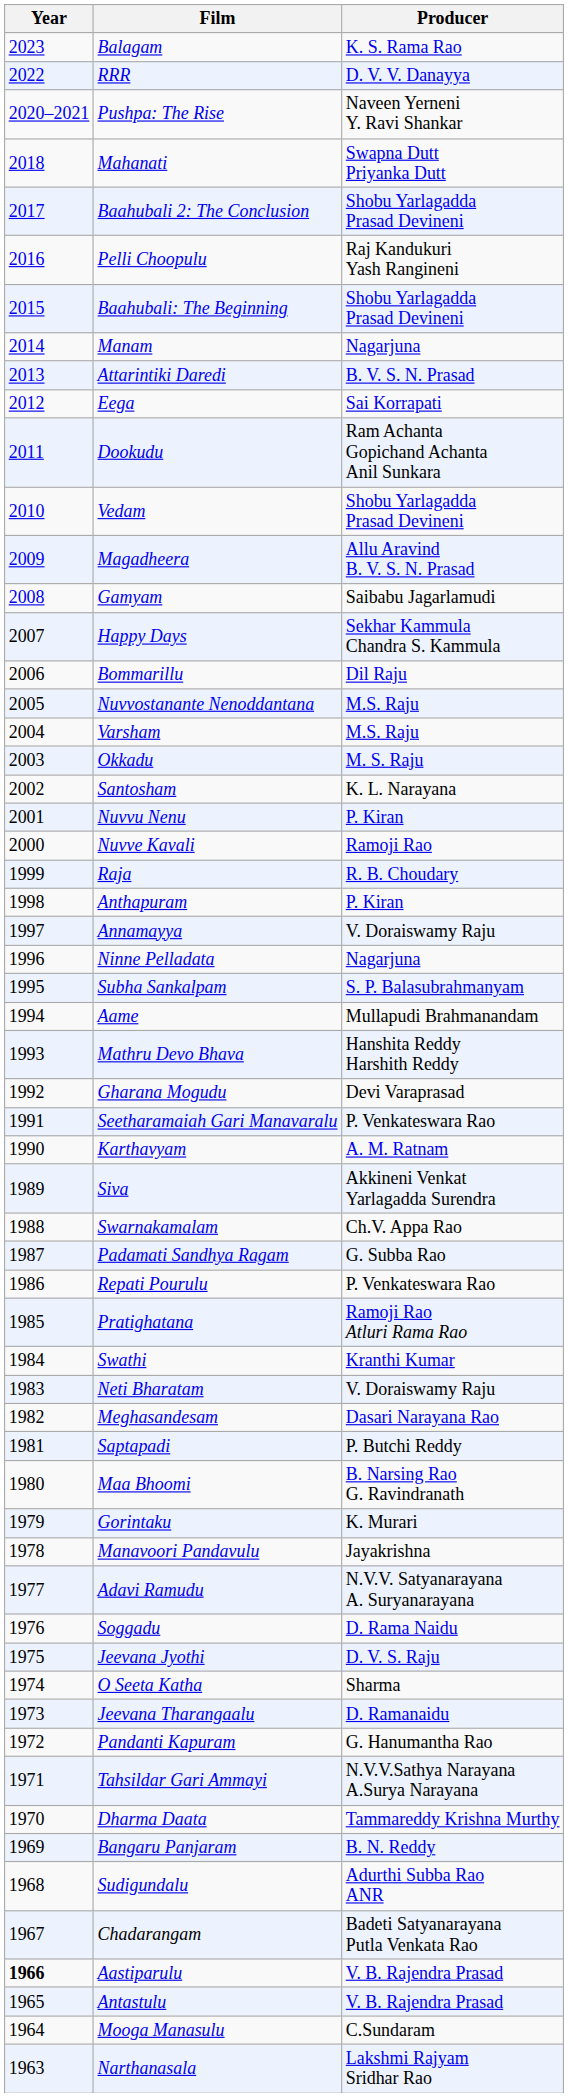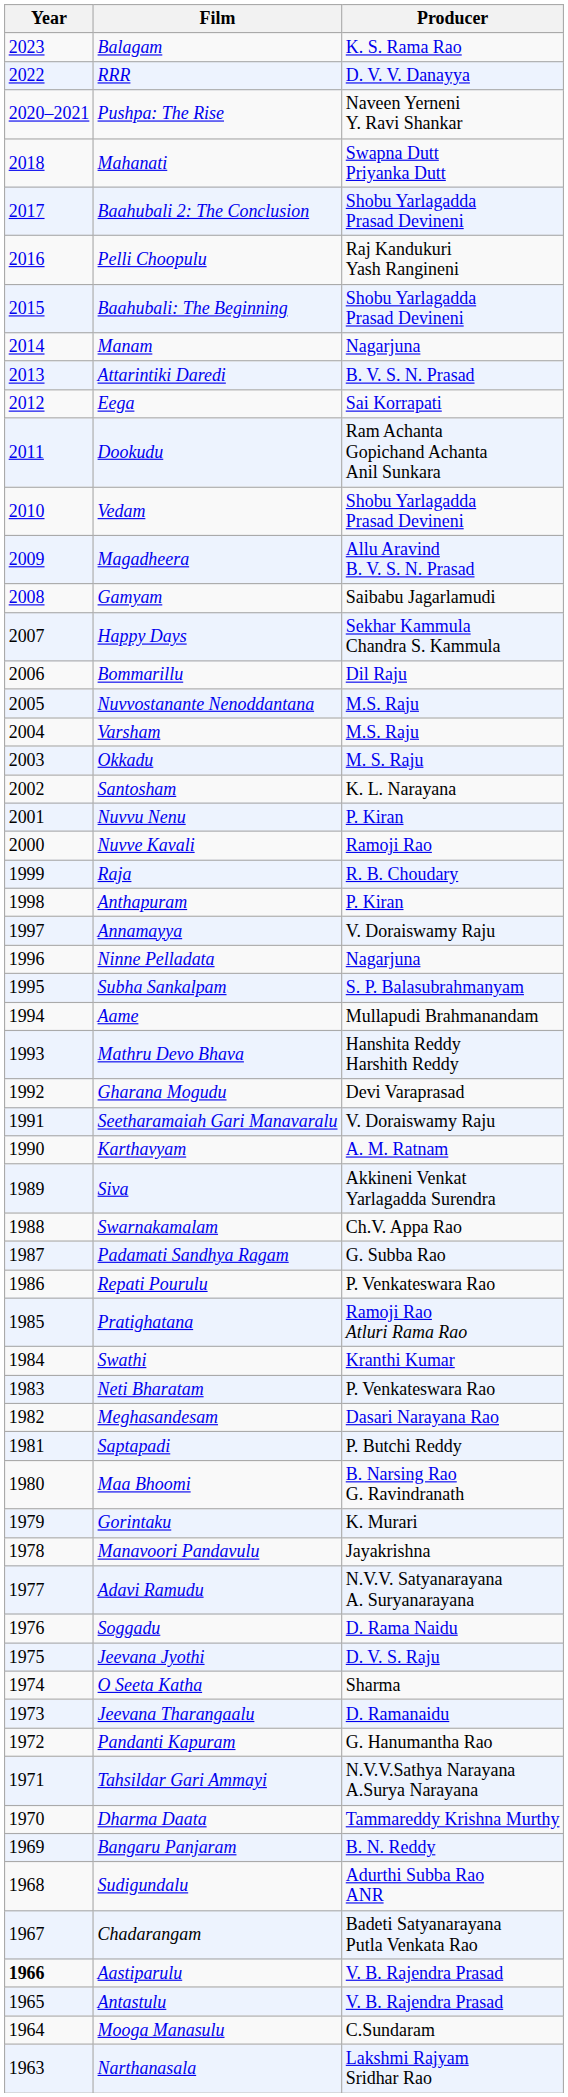Seetharamaiah Gari Manavaralu | Producer: P. Venkateswara Rao -> V. Doraiswamy Raju
Neti Bharatam | Producer: V. Doraiswamy Raju -> P. Venkateswara Rao
